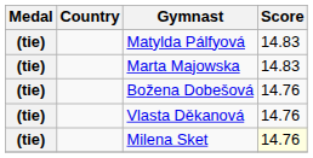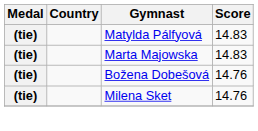- row: (tie) | Vlasta Děkanová | 14.76
Milena Sket | Score: lightyellow background -> no background
